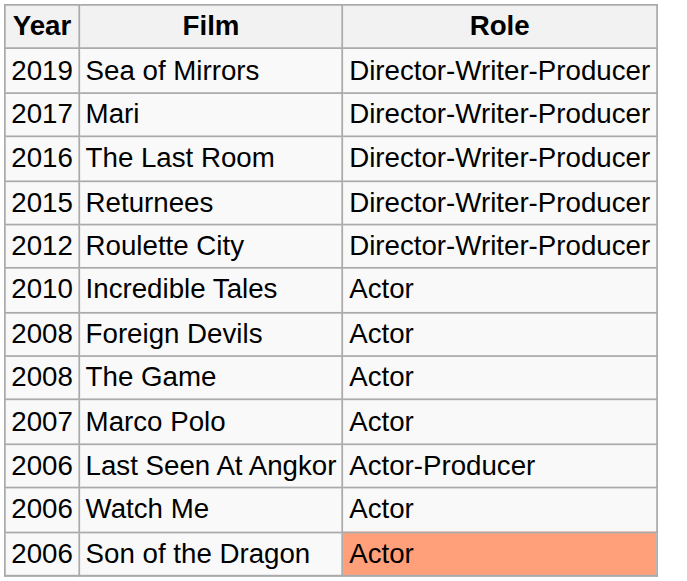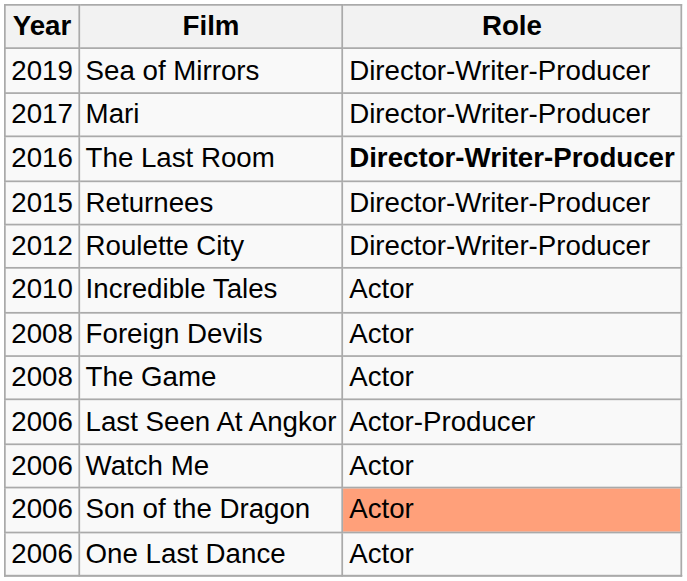The Last Room | Role: normal -> bold
- row: 2007 | Marco Polo | Actor
+ row: 2006 | One Last Dance | Actor
